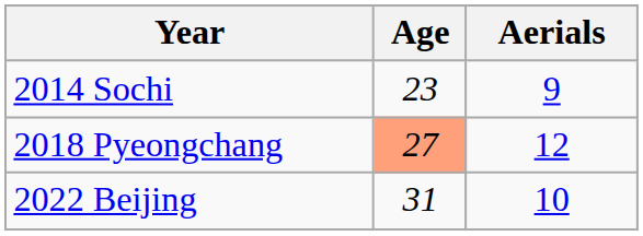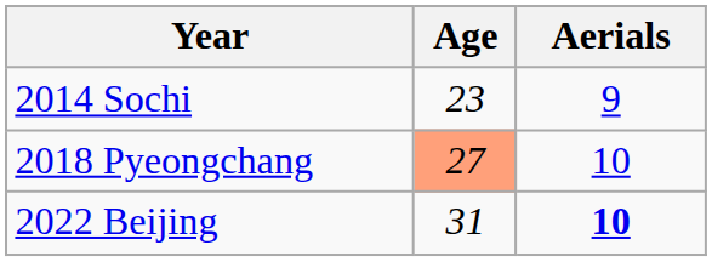2018 Pyeongchang | Aerials: 12 -> 10
2022 Beijing | Aerials: normal -> bold
